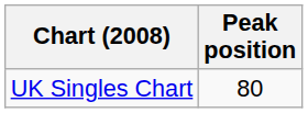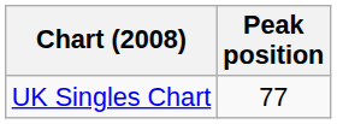UK Singles Chart | Peak position: 80 -> 77
